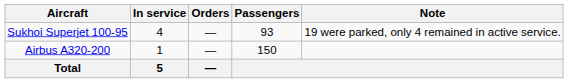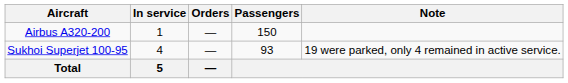rows swapped: Airbus A320-200 <-> Sukhoi Superjet 100-95
